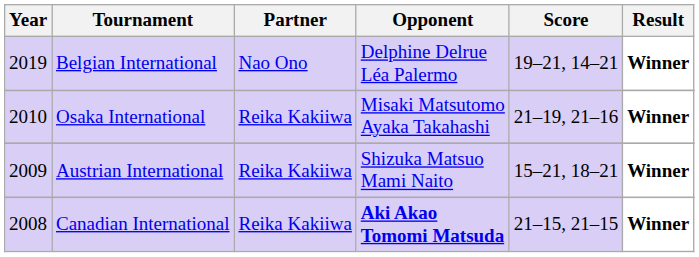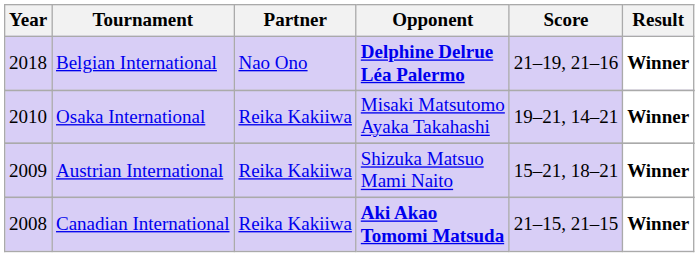Belgian International | Year: 2019 -> 2018
Belgian International | Opponent: normal -> bold
Belgian International | Score: 19–21, 14–21 -> 21–19, 21–16
Osaka International | Score: 21–19, 21–16 -> 19–21, 14–21
